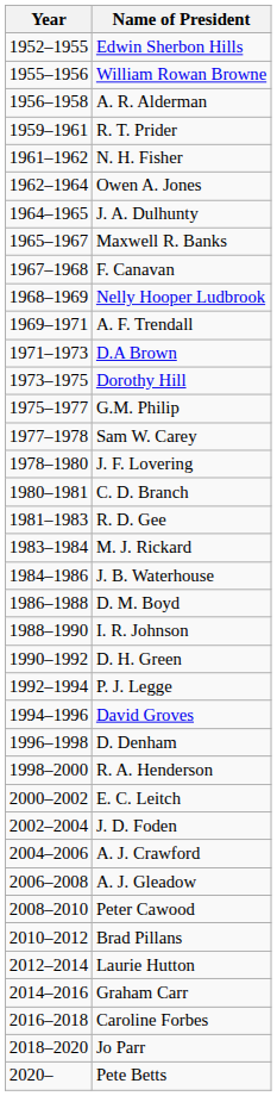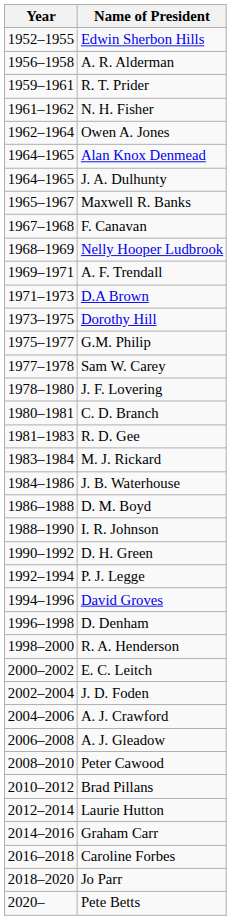- row: 1955–1956 | William Rowan Browne
+ row: 1964–1965 | Alan Knox Denmead
